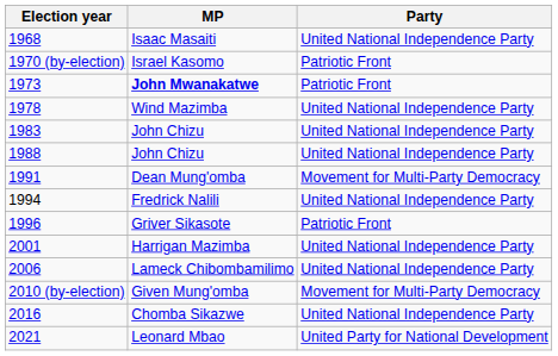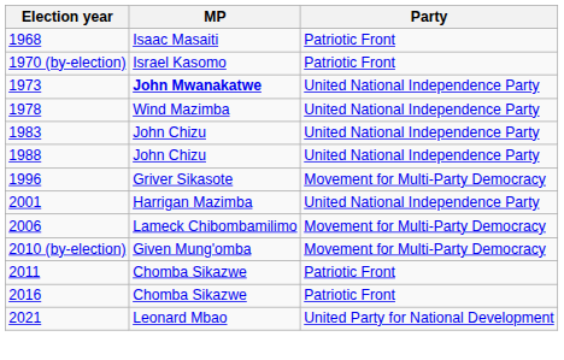1968 | Party: United National Independence Party -> Patriotic Front
1973 | Party: Patriotic Front -> United National Independence Party
- row: 1991 | Dean Mung'omba | Movement for Multi-Party Democracy
- row: 1994 | Fredrick Nalili | United National Independence Party
1996 | Party: Patriotic Front -> Movement for Multi-Party Democracy
2006 | Party: United National Independence Party -> Movement for Multi-Party Democracy
+ row: 2011 | Chomba Sikazwe | Patriotic Front
2016 | Party: United National Independence Party -> Patriotic Front
